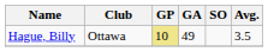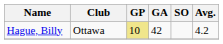Hague, Billy | GA: 49 -> 42
Hague, Billy | Avg.: 3.5 -> 4.2
